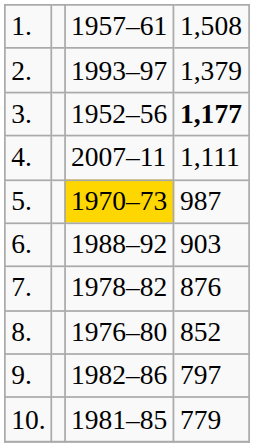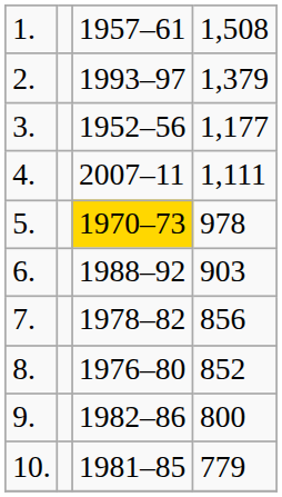3. | column 4: bold -> normal
5. | column 4: 987 -> 978
7. | column 4: 876 -> 856
9. | column 4: 797 -> 800
